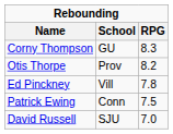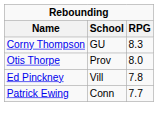Otis Thorpe | RPG: 8.2 -> 8.0
Patrick Ewing | RPG: 7.5 -> 7.7
- row: David Russell | SJU | 7.0
